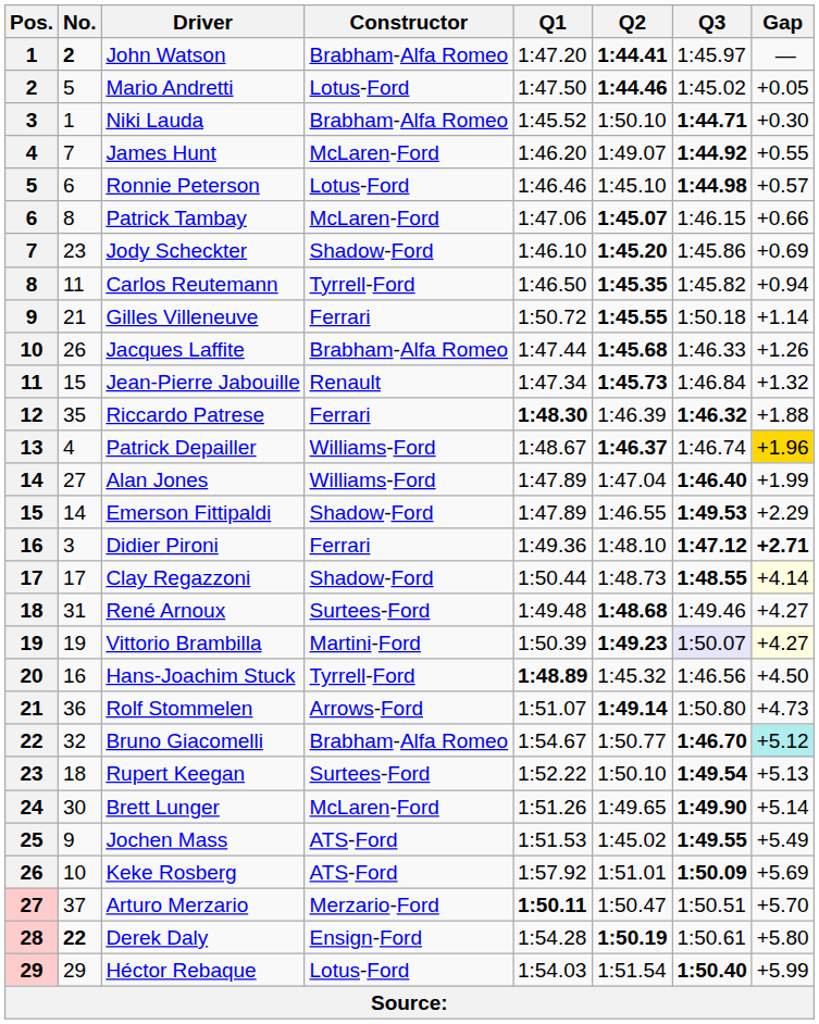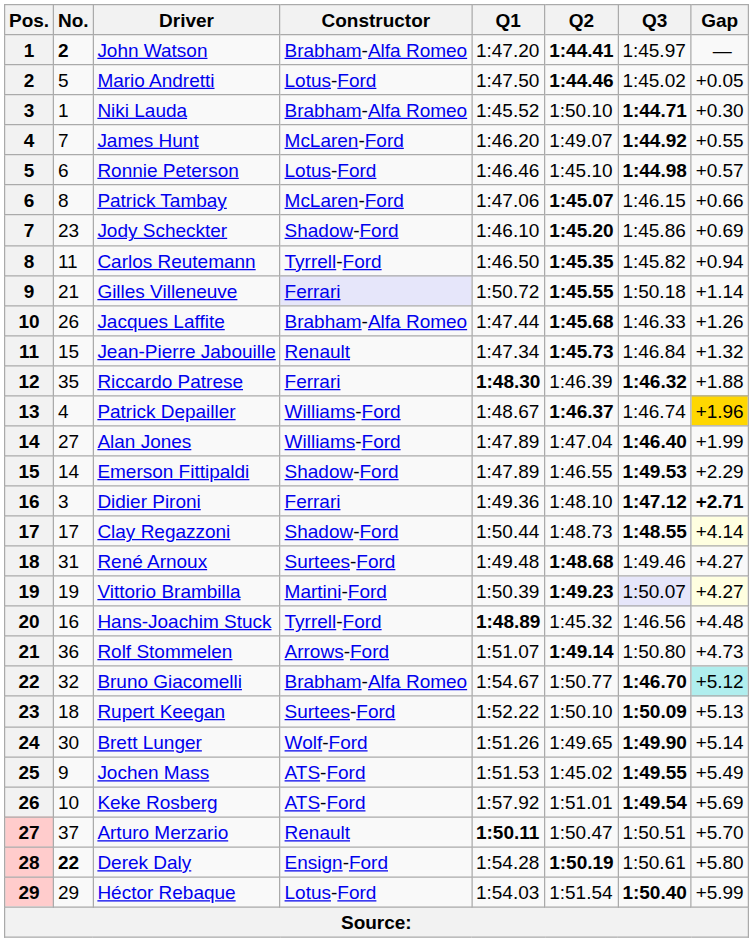Gilles Villeneuve | Constructor: no background -> lavender background
Hans-Joachim Stuck | Gap: +4.50 -> +4.48
Rupert Keegan | Q3: 1:49.54 -> 1:50.09
Brett Lunger | Constructor: McLaren-Ford -> Wolf-Ford
Keke Rosberg | Q3: 1:50.09 -> 1:49.54
Arturo Merzario | Constructor: Merzario-Ford -> Renault
